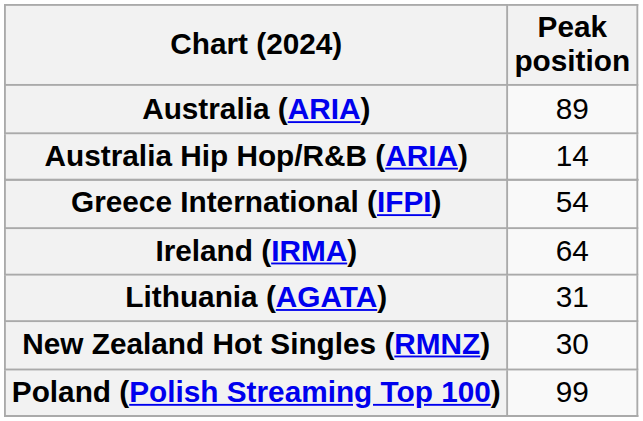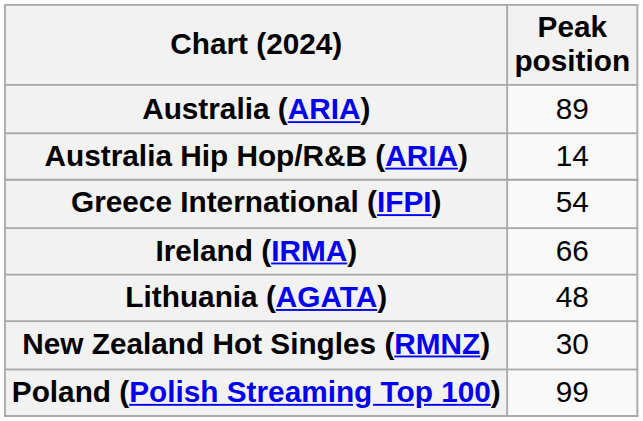Ireland (IRMA) | Peak position: 64 -> 66
Lithuania (AGATA) | Peak position: 31 -> 48
